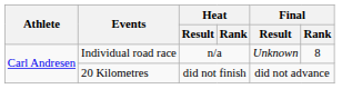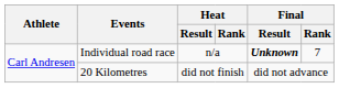Individual road race | Final / Result: normal -> bold
Individual road race | Final / Rank: 8 -> 7
